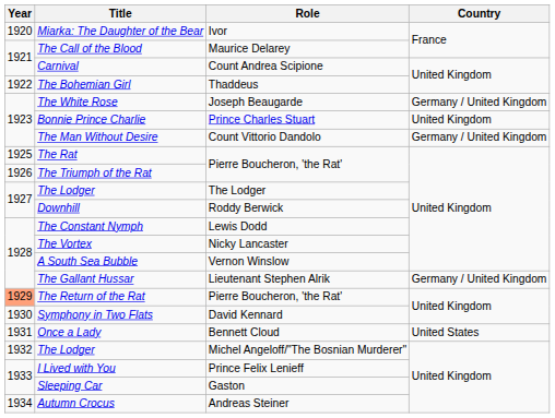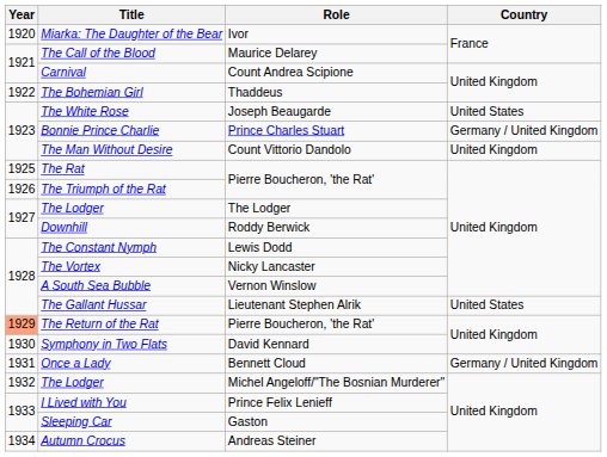The White Rose | Country: Germany / United Kingdom -> United States
Bonnie Prince Charlie | Country: United Kingdom -> Germany / United Kingdom
The Man Without Desire | Country: Germany / United Kingdom -> United Kingdom
The Gallant Hussar | Country: Germany / United Kingdom -> United States
Once a Lady | Country: United States -> Germany / United Kingdom
